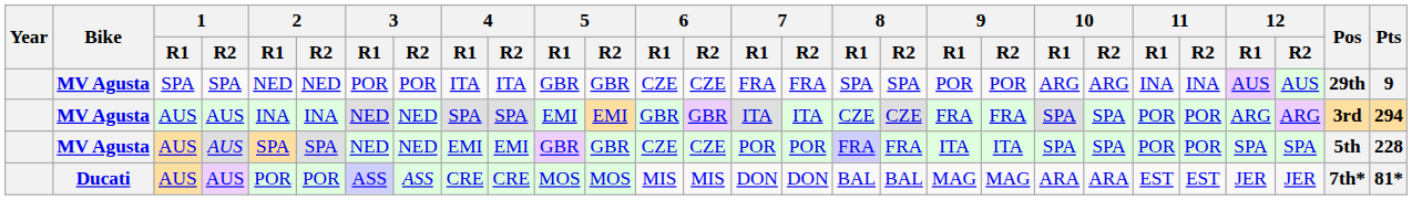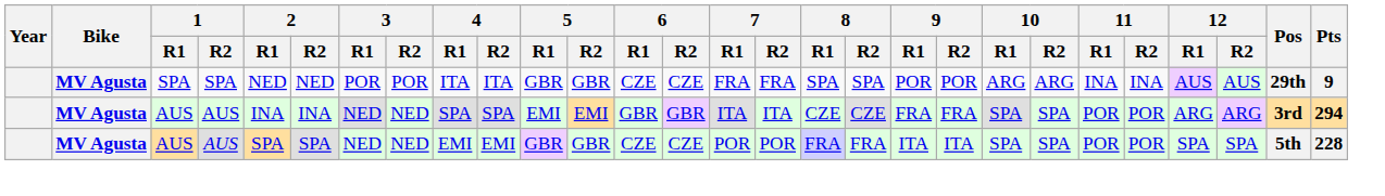- row: Ducati | AUS | AUS | POR | POR | ASS | ASS | CRE | CRE | MOS | MOS | MIS | MIS | DON | DON | BAL | BAL | MAG | MAG | ARA | ARA | EST | EST | JER | JER | 7th* | 81*
